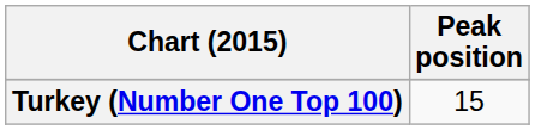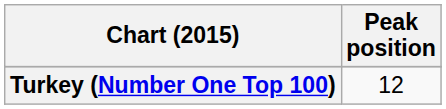Turkey (Number One Top 100) | Peak position: 15 -> 12
